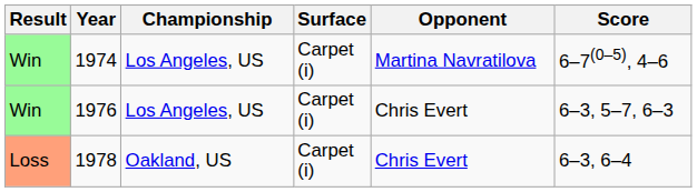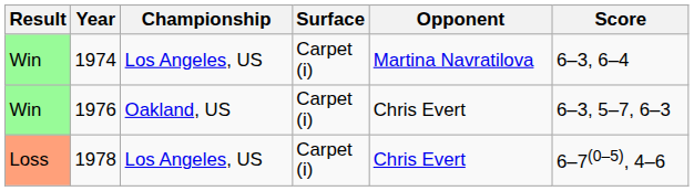1974 | Score: 6–7(0–5), 4–6 -> 6–3, 6–4
1976 | Championship: Los Angeles, US -> Oakland, US
1978 | Championship: Oakland, US -> Los Angeles, US
1978 | Score: 6–3, 6–4 -> 6–7(0–5), 4–6
